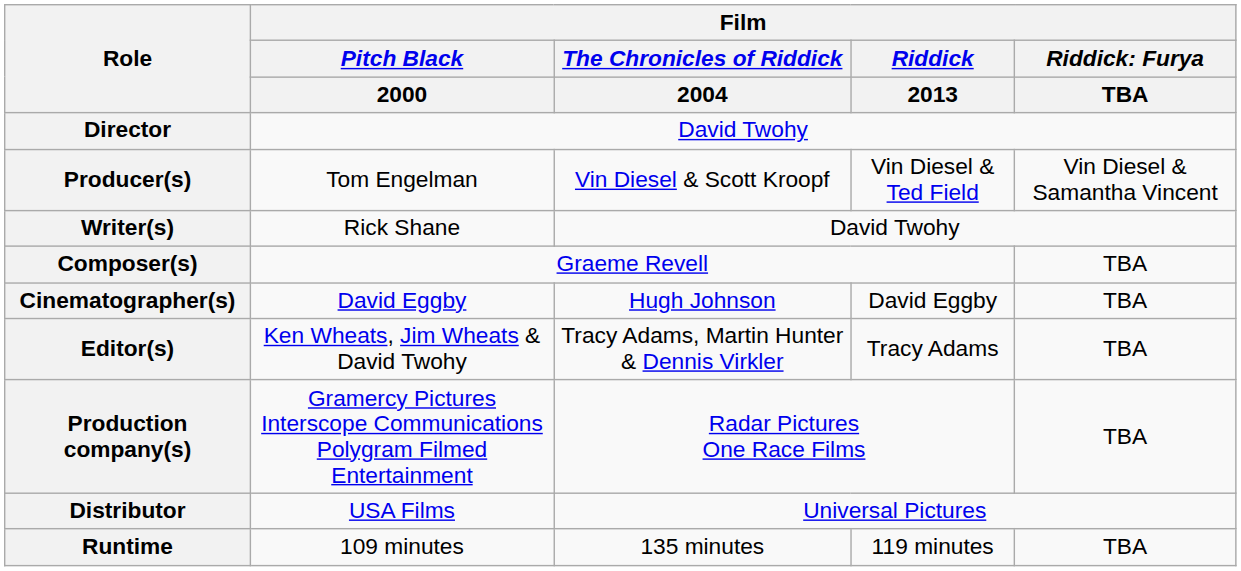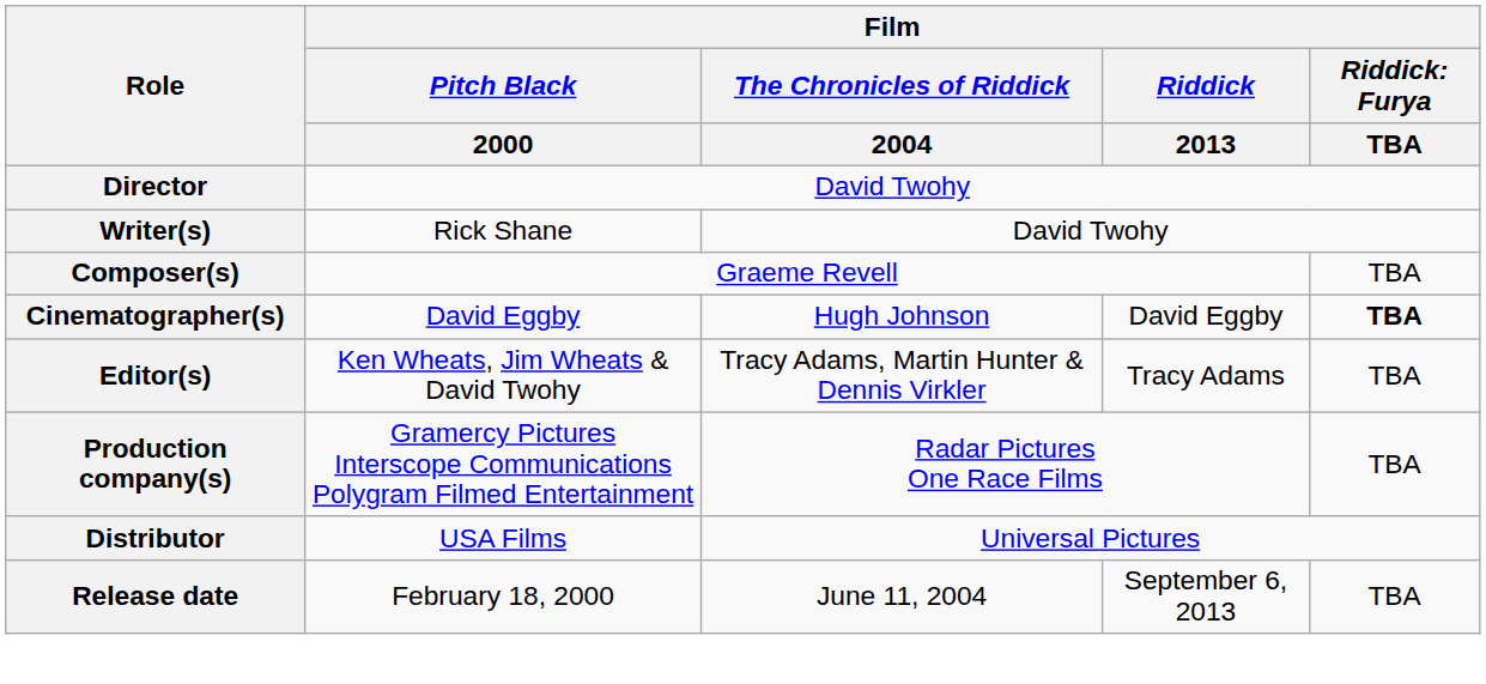- row: Producer(s) | Tom Engelman | Vin Diesel & Scott Kroopf | Vin Diesel & Ted Field | Vin Diesel & Samantha Vincent
Cinematographer(s) | column 5: normal -> bold
- row: Runtime | 109 minutes | 135 minutes | 119 minutes | TBA
+ row: Release date | February 18, 2000 | June 11, 2004 | September 6, 2013 | TBA
